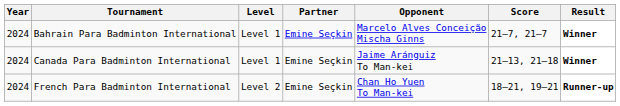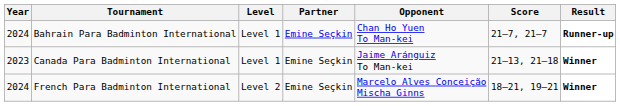Bahrain Para Badminton International | Opponent: Marcelo Alves Conceição Mischa Ginns -> Chan Ho Yuen To Man-kei
Bahrain Para Badminton International | Result: Winner -> Runner-up
Canada Para Badminton International | Year: 2024 -> 2023
French Para Badminton International | Opponent: Chan Ho Yuen To Man-kei -> Marcelo Alves Conceição Mischa Ginns
French Para Badminton International | Result: Runner-up -> Winner
